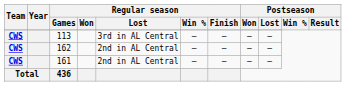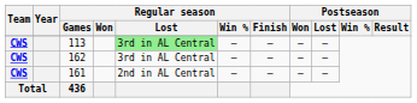113 | Regular season / Lost: no background -> lightgreen background
162 | Regular season / Lost: 2nd in AL Central -> 3rd in AL Central
